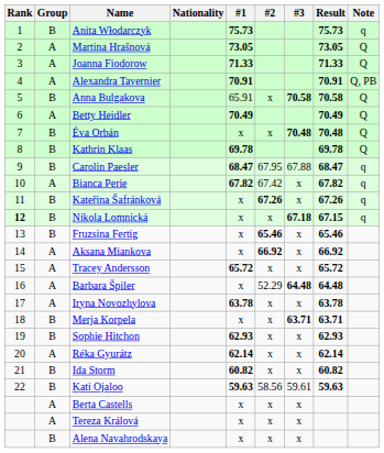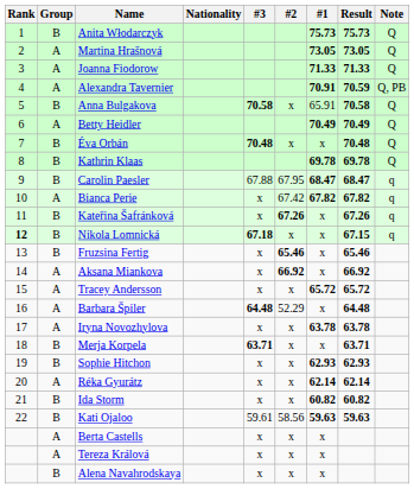columns swapped: #1 <-> #3
Anita Włodarczyk | Note: q -> Q
Alexandra Tavernier | Result: 70.91 -> 70.59
